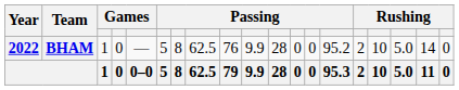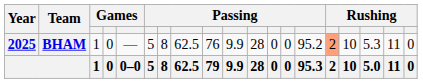BHAM | Year: 2022 -> 2025
BHAM | column 15: no background -> lightsalmon background
BHAM | column 17: 5.0 -> 5.3
BHAM | column 18: 14 -> 11
